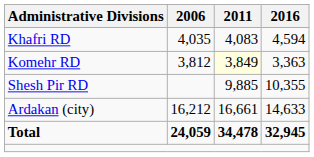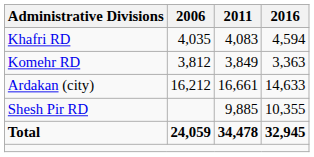Komehr RD | 2011: lightyellow background -> no background
rows swapped: Shesh Pir RD <-> Ardakan (city)
